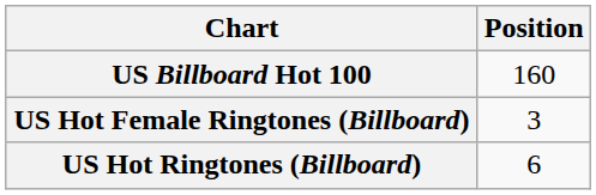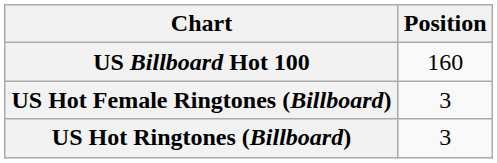US Hot Ringtones (Billboard) | Position: 6 -> 3
